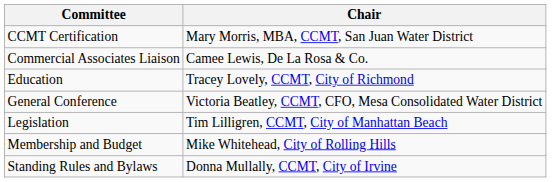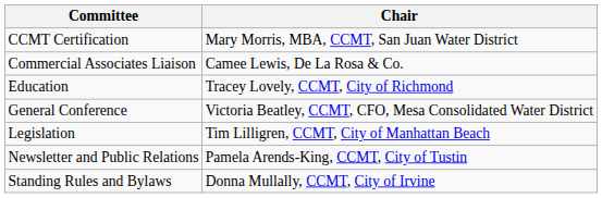- row: Membership and Budget | Mike Whitehead, City of Rolling Hills
+ row: Newsletter and Public Relations | Pamela Arends-King, CCMT, City of Tustin
